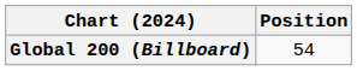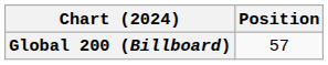Global 200 (Billboard) | Position: 54 -> 57
